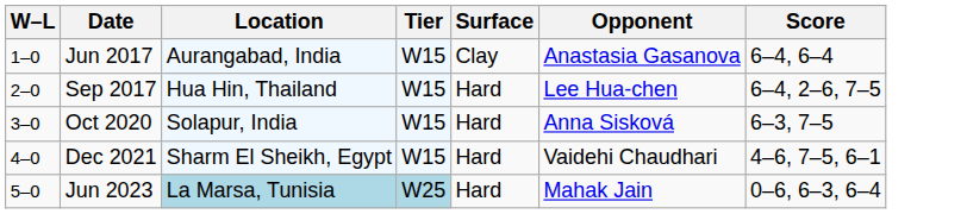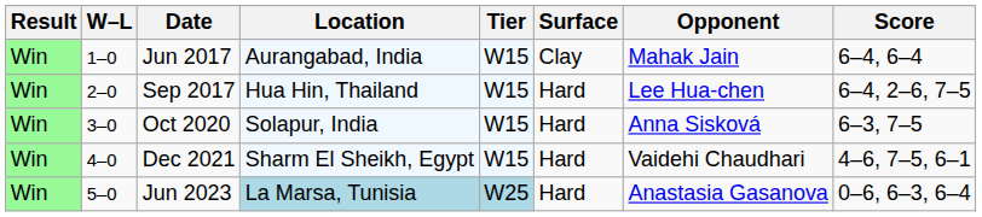+ column: Result | Win | Win | Win | Win | Win
Jun 2017 | Opponent: Anastasia Gasanova -> Mahak Jain
Jun 2023 | Opponent: Mahak Jain -> Anastasia Gasanova
